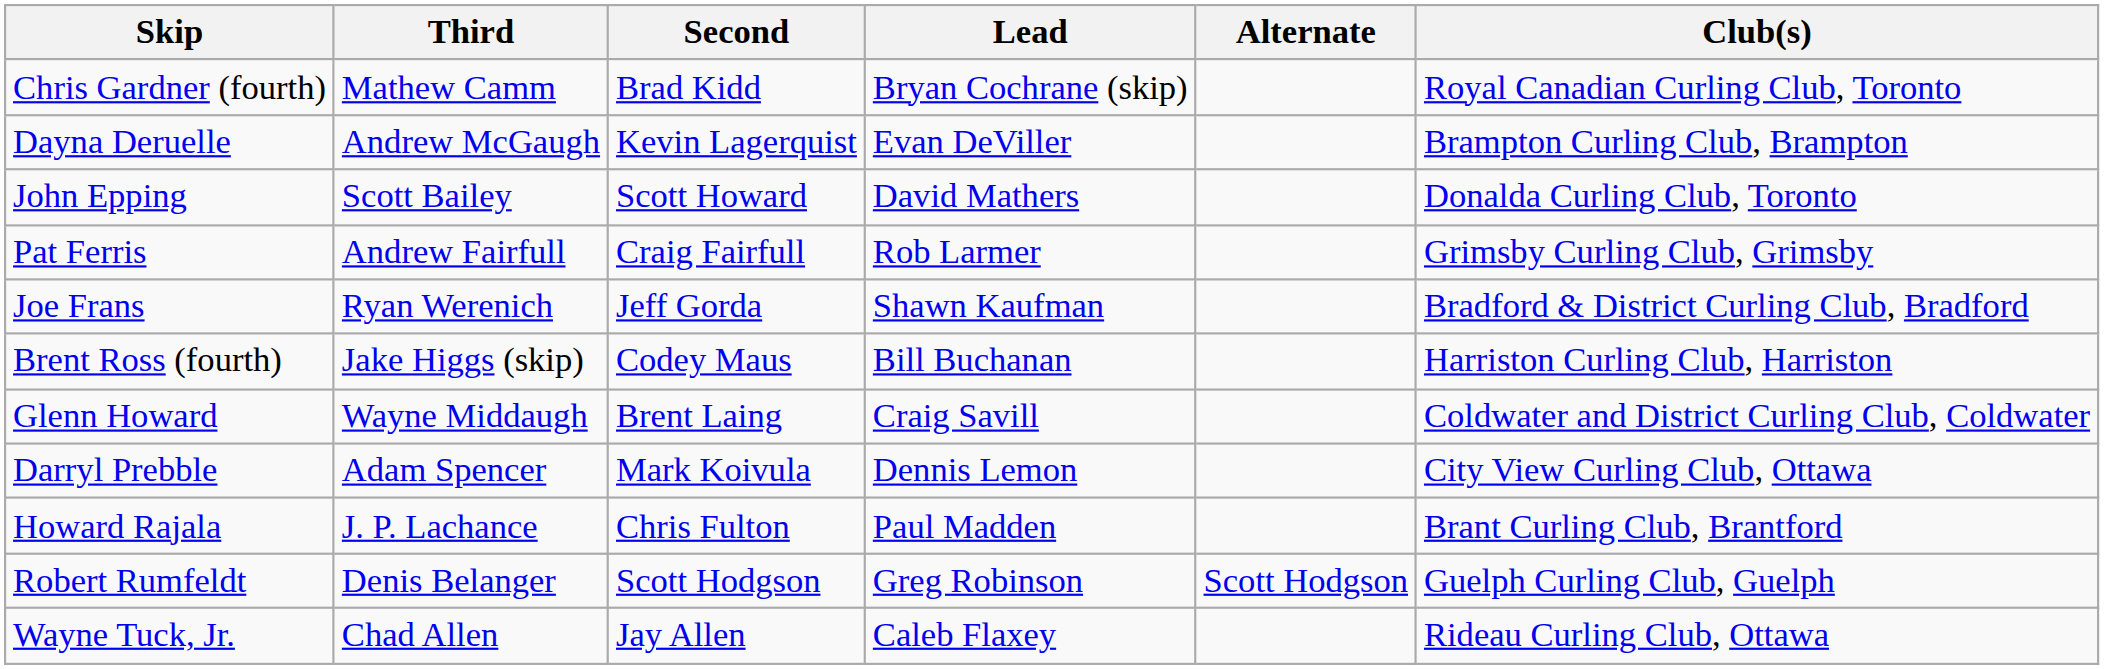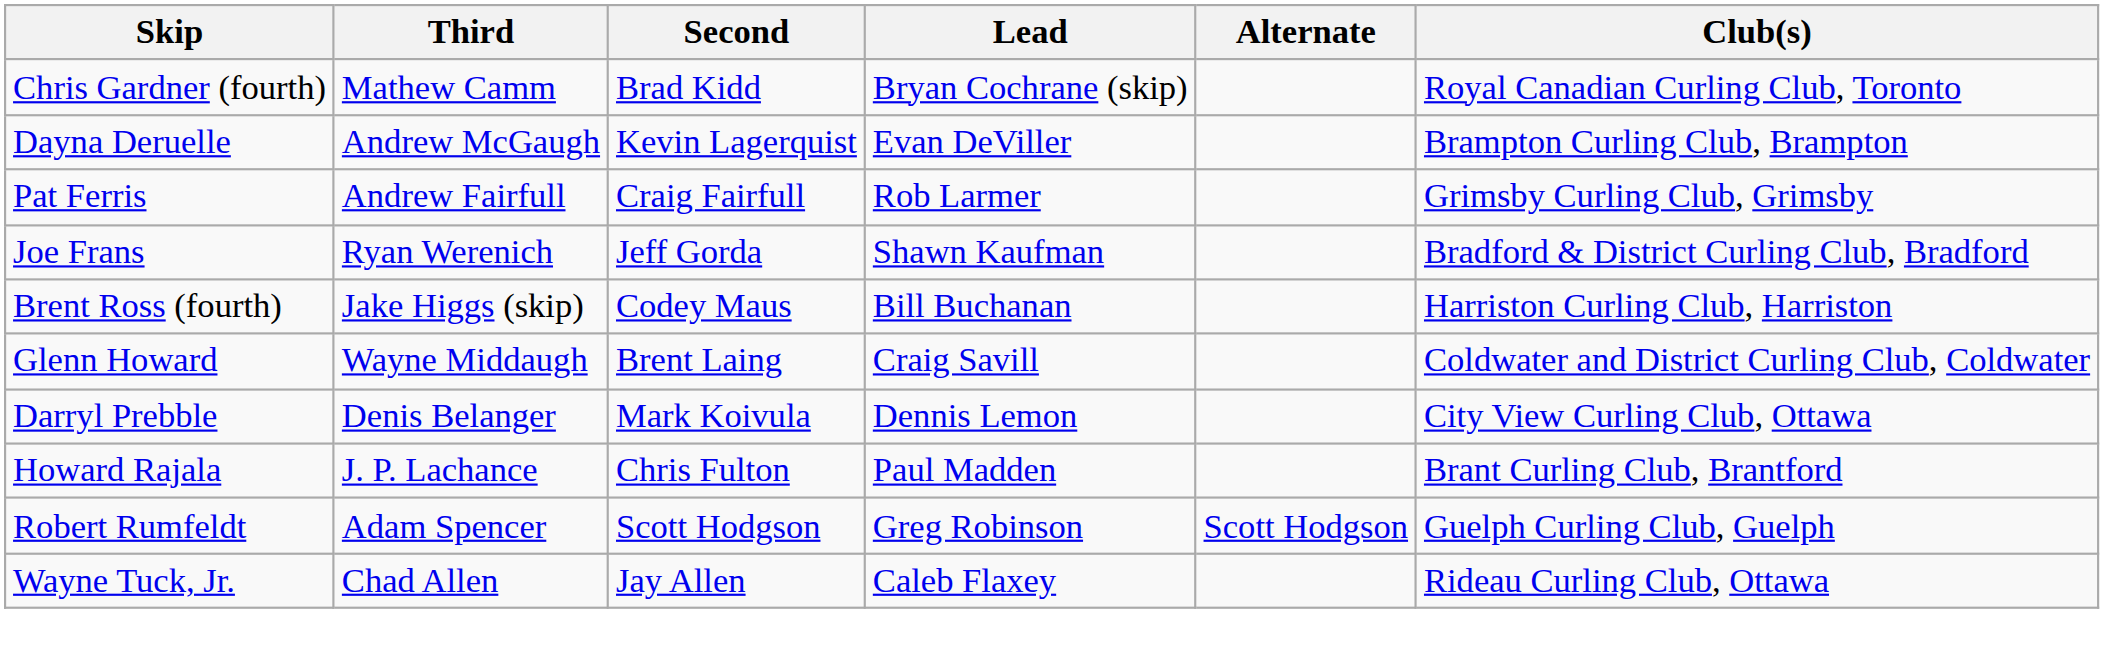- row: John Epping | Scott Bailey | Scott Howard | David Mathers | Donalda Curling Club, Toronto
Darryl Prebble | Third: Adam Spencer -> Denis Belanger
Robert Rumfeldt | Third: Denis Belanger -> Adam Spencer
